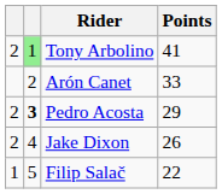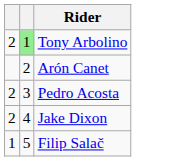- column: Points | 41 | 33 | 29 | 26 | 22
Pedro Acosta | column 2: bold -> normal
